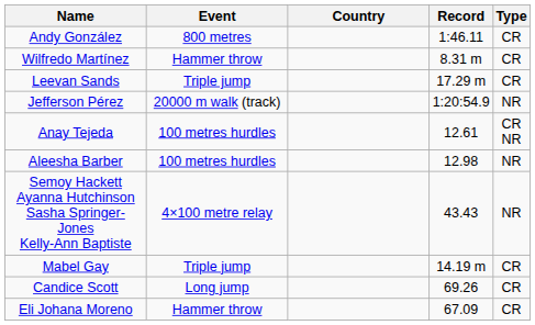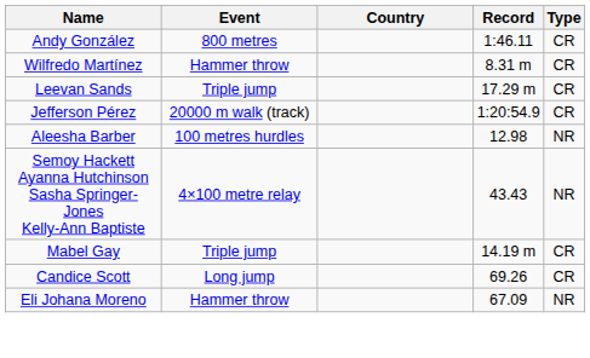Jefferson Pérez | Type: NR -> CR
- row: Anay Tejeda | 100 metres hurdles | 12.61 | CR NR
Eli Johana Moreno | Type: CR -> NR
